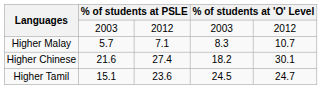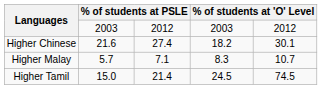rows swapped: Higher Chinese <-> Higher Malay
Higher Tamil | column 2: 15.1 -> 15.0
Higher Tamil | column 3: 23.6 -> 21.4
Higher Tamil | column 5: 24.7 -> 74.5
